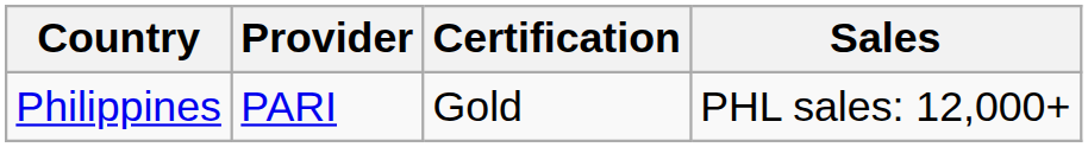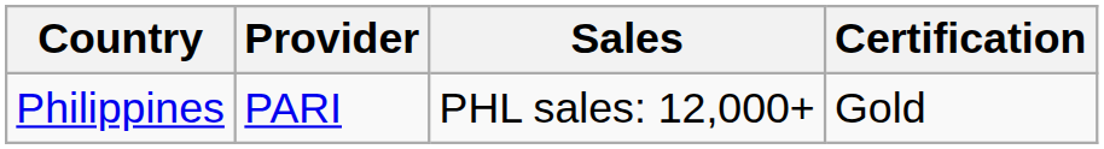columns swapped: Certification <-> Sales
